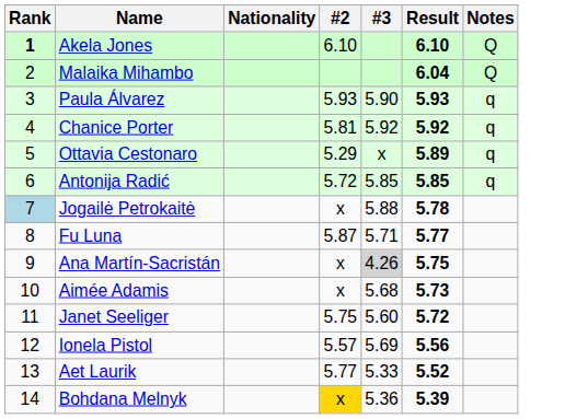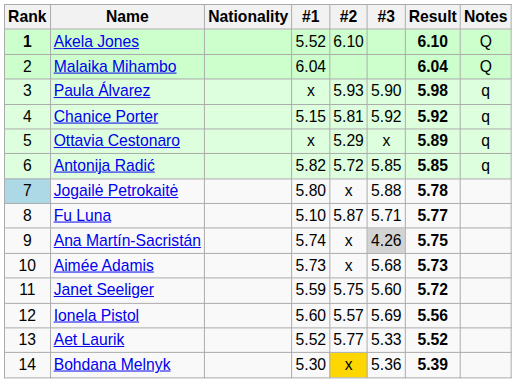+ column: #1 | 5.52 | 6.04 | x | 5.15 | x | 5.82 | 5.80 | 5.10 | 5.74 | 5.73 | 5.59 | 5.60 | 5.52 | 5.30
Paula Álvarez | Result: 5.93 -> 5.98
